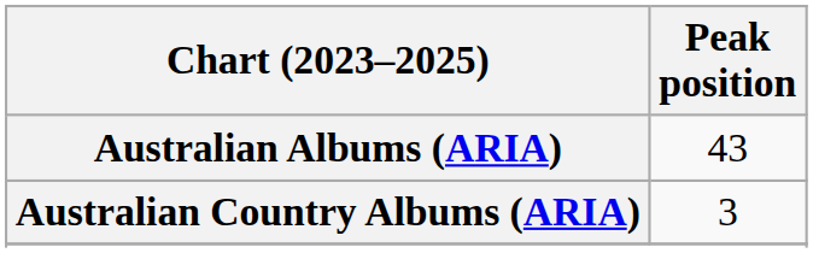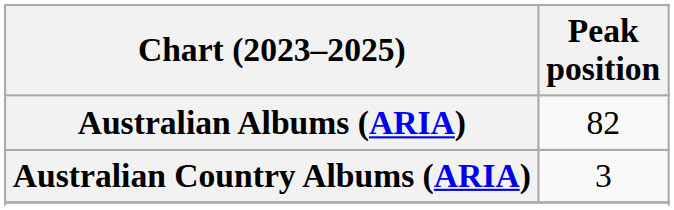Australian Albums (ARIA) | Peak position: 43 -> 82
